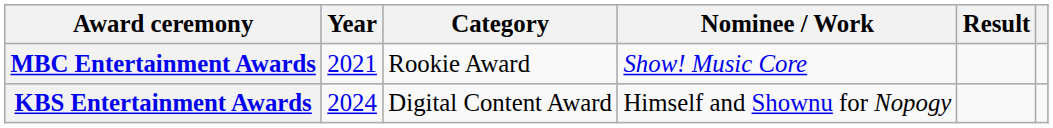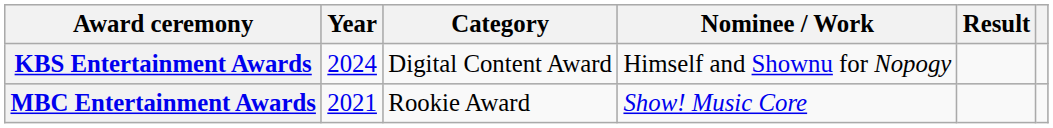rows swapped: KBS Entertainment Awards <-> MBC Entertainment Awards
